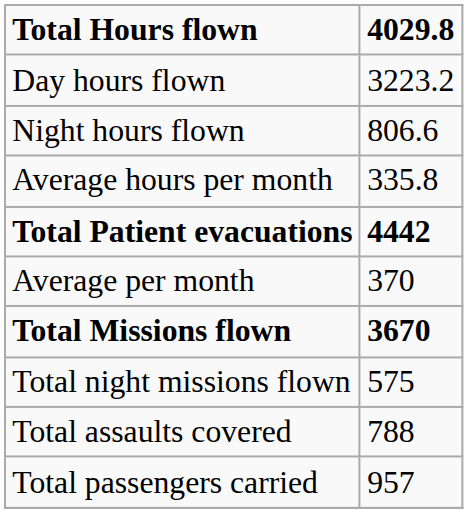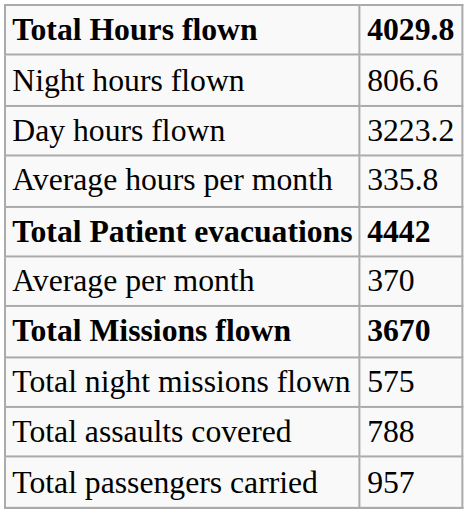rows swapped: Day hours flown <-> Night hours flown
